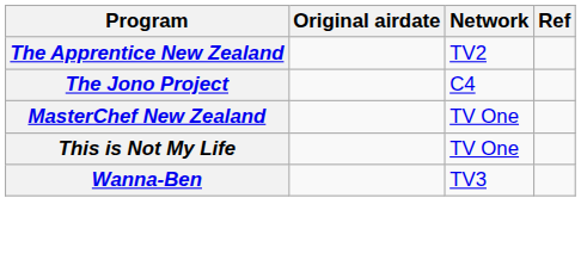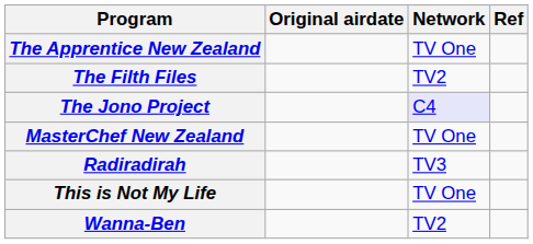The Apprentice New Zealand | Network: TV2 -> TV One
+ row: The Filth Files | TV2
The Jono Project | Network: no background -> lavender background
+ row: Radiradirah | TV3
Wanna-Ben | Network: TV3 -> TV2
